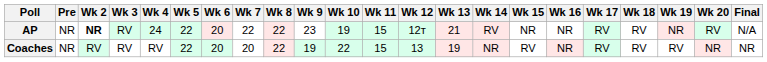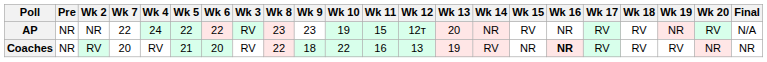columns swapped: Wk 3 <-> Wk 7
AP | Wk 2: bold -> normal
AP | Wk 6: 20 -> 22
AP | Wk 8: 22 -> 23
AP | Wk 13: 21 -> 20
AP | Wk 14: RV -> NR
AP | Wk 15: NR -> RV
Coaches | Wk 5: 22 -> 21
Coaches | Wk 9: 19 -> 18
Coaches | Wk 11: 15 -> 16
Coaches | Wk 14: NR -> RV
Coaches | Wk 15: RV -> NR
Coaches | Wk 16: normal -> bold
